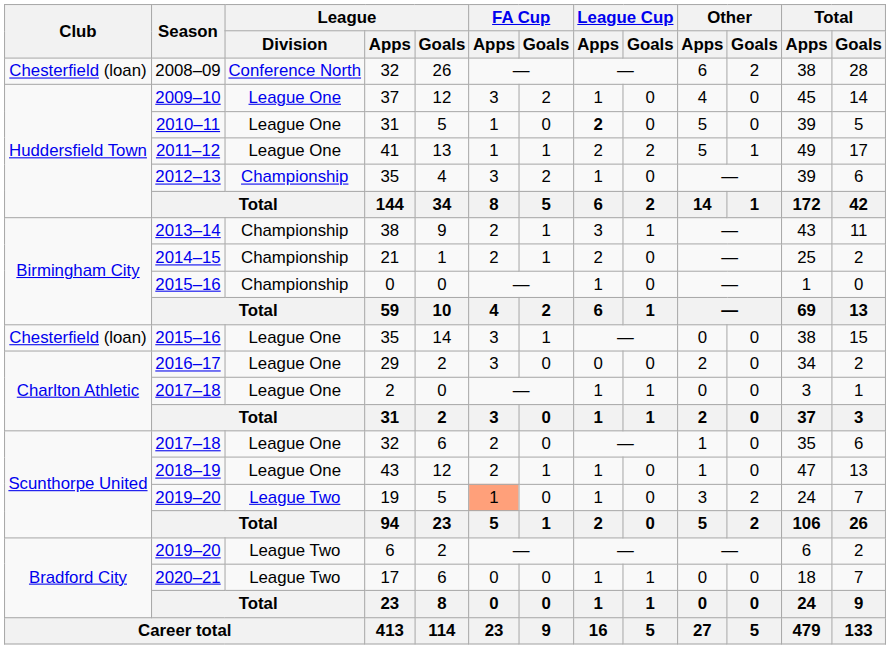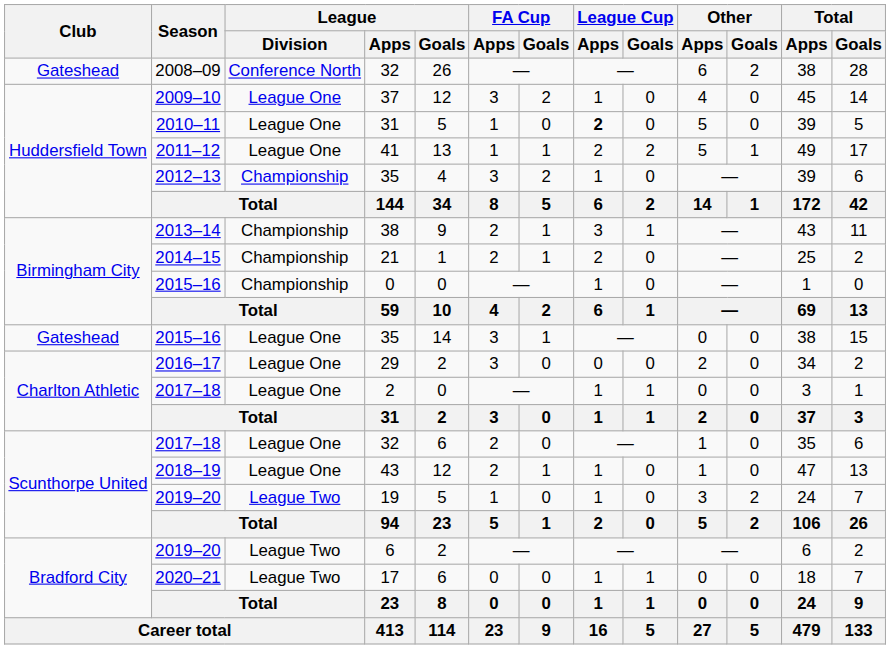2008–09 / 32 | Club: Chesterfield (loan) -> Gateshead
2015–16 / 35 | Club: Chesterfield (loan) -> Gateshead
19 | FA Cup / Apps: lightsalmon background -> no background
